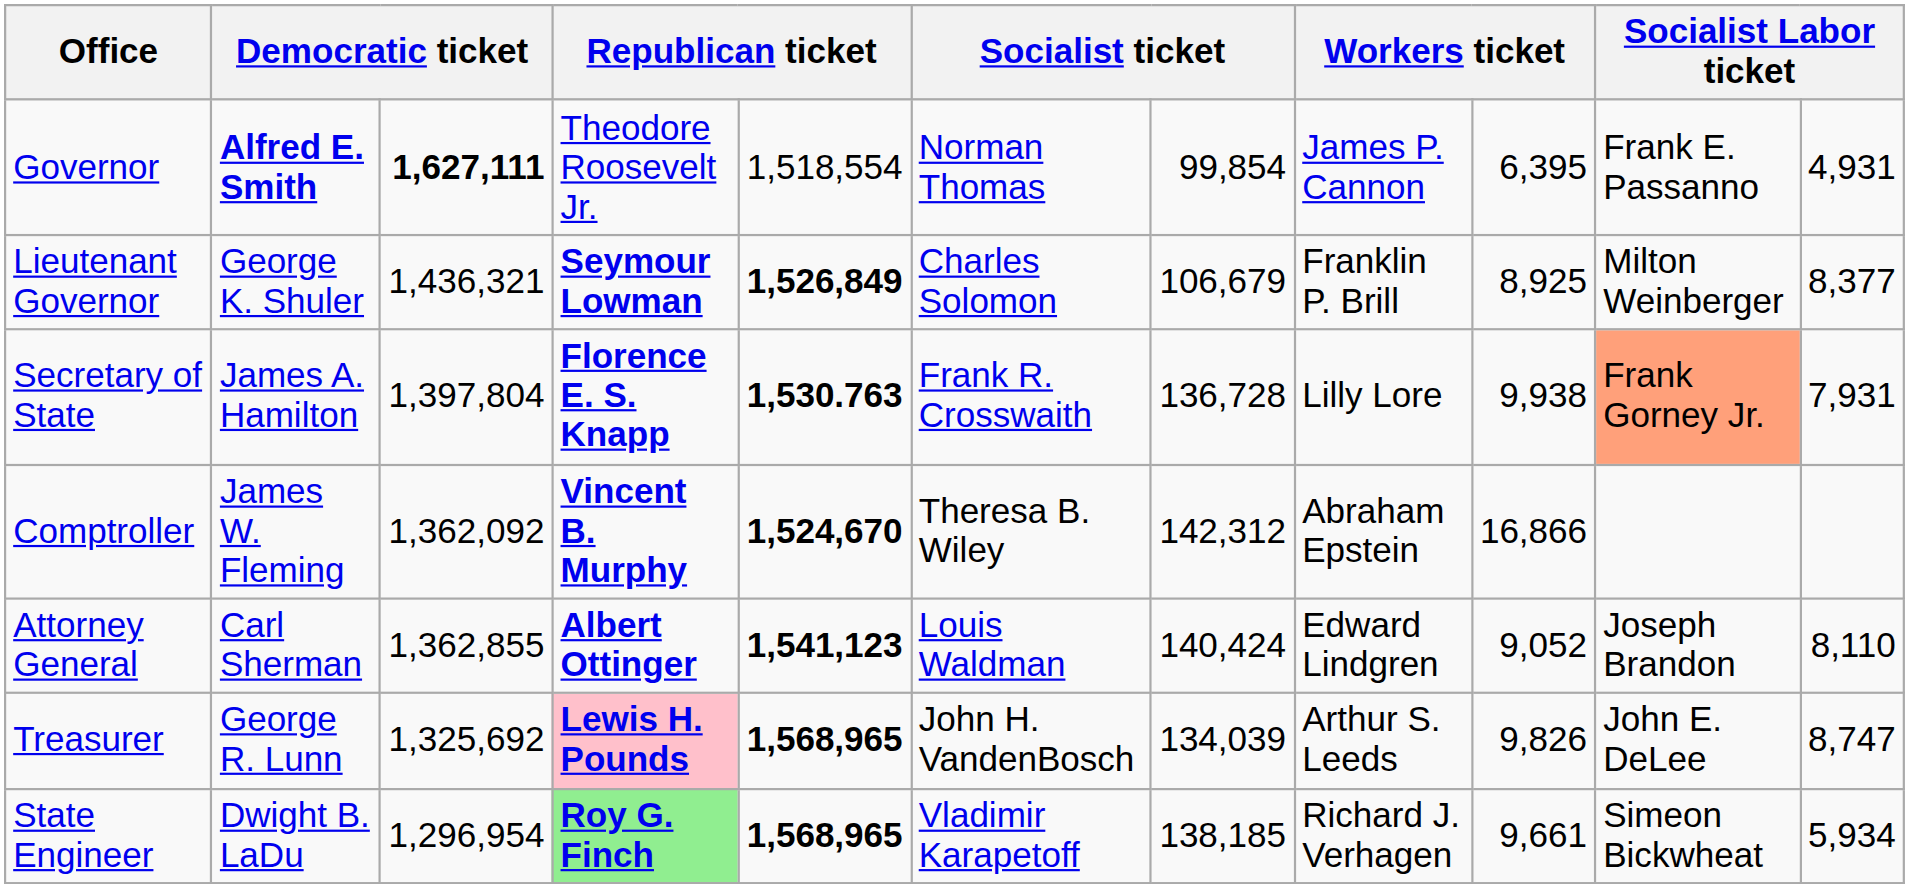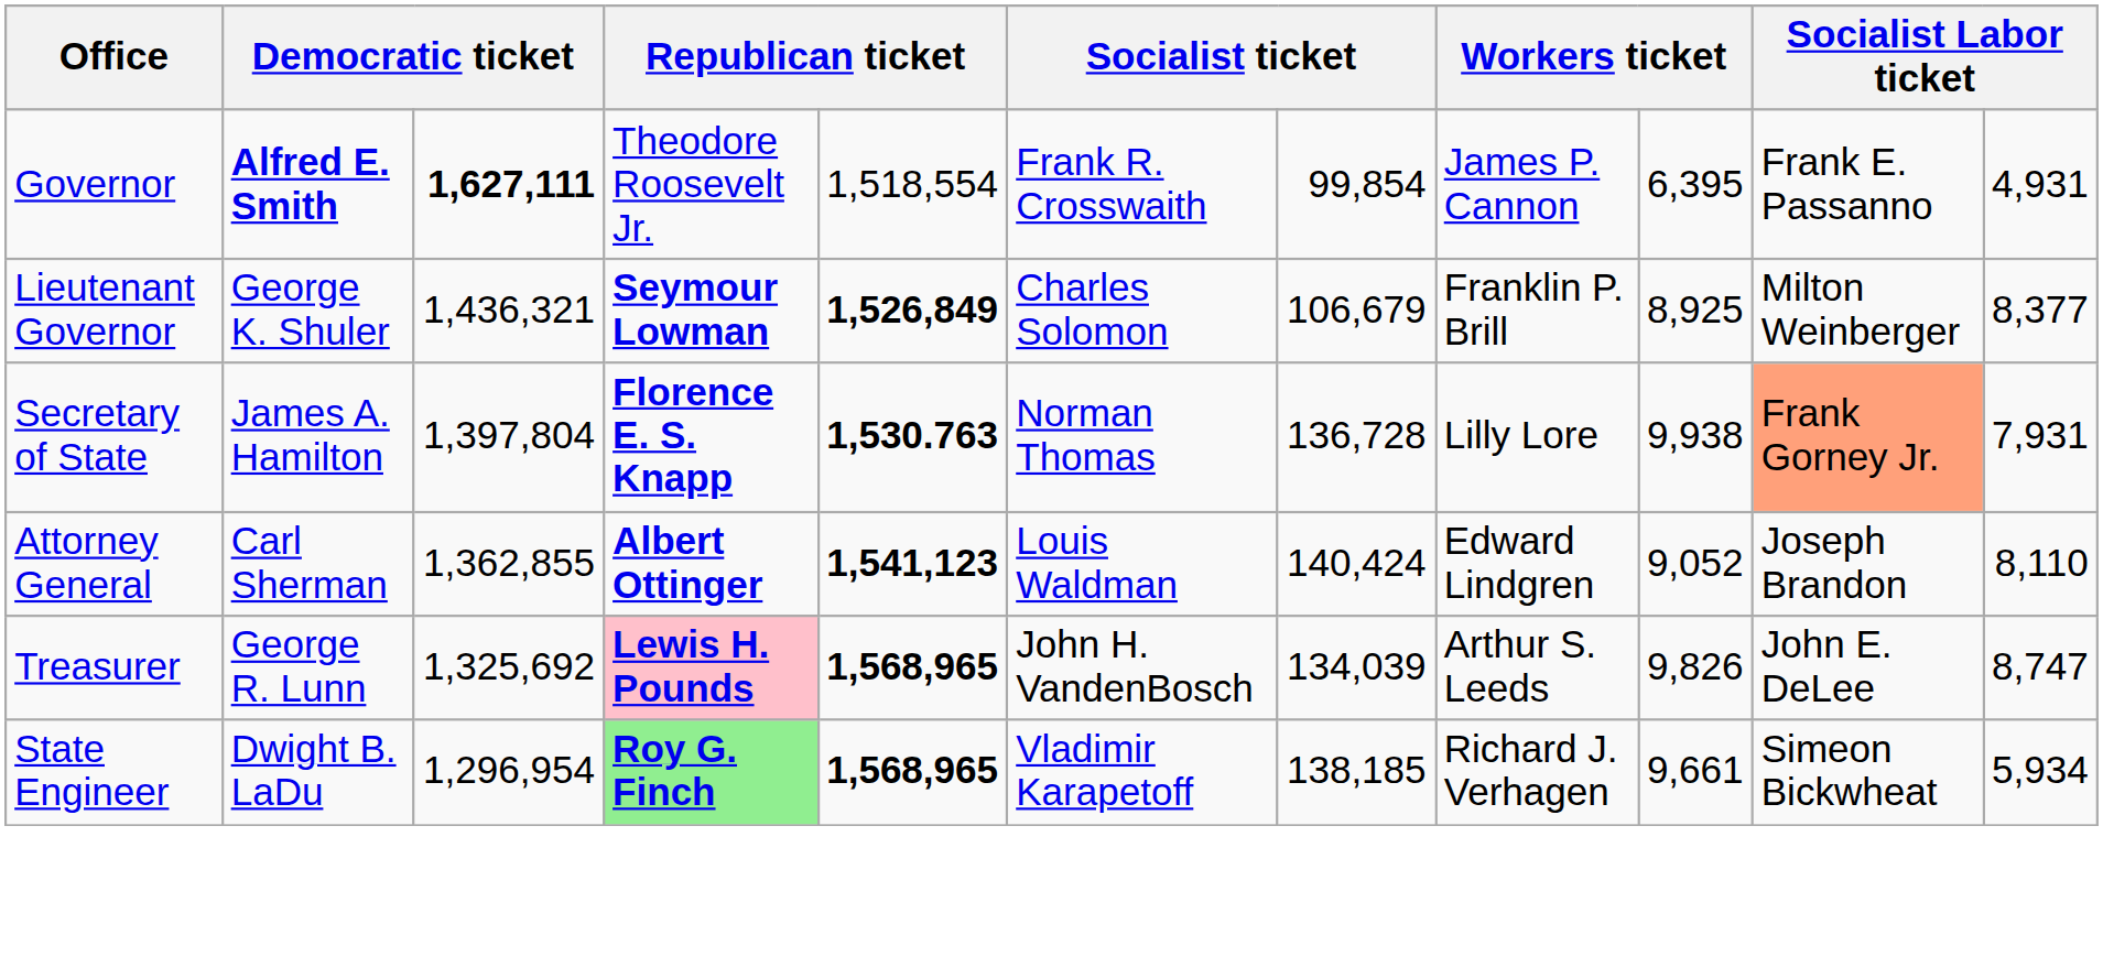Governor | column 6: Norman Thomas -> Frank R. Crosswaith
Secretary of State | column 6: Frank R. Crosswaith -> Norman Thomas
- row: Comptroller | James W. Fleming | 1,362,092 | Vincent B. Murphy | 1,524,670 | Theresa B. Wiley | 142,312 | Abraham Epstein | 16,866
